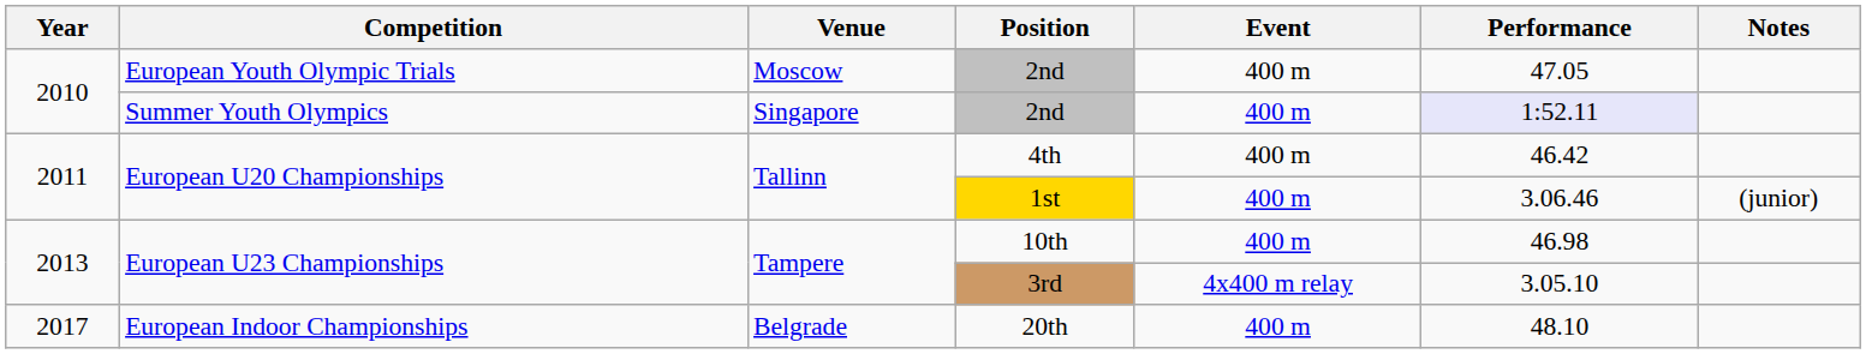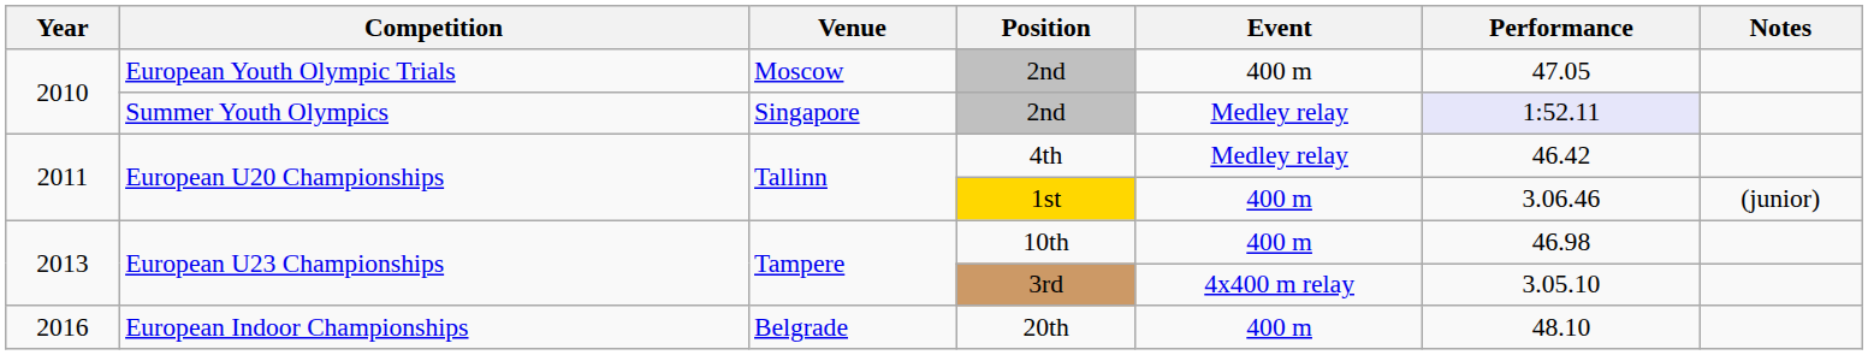Summer Youth Olympics / 2nd | Event: 400 m -> Medley relay
4th | Event: 400 m -> Medley relay
20th | Year: 2017 -> 2016
